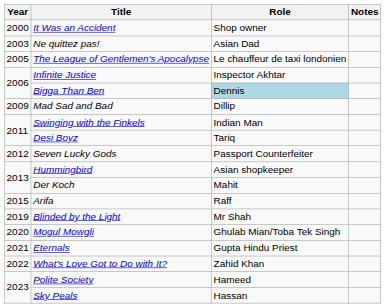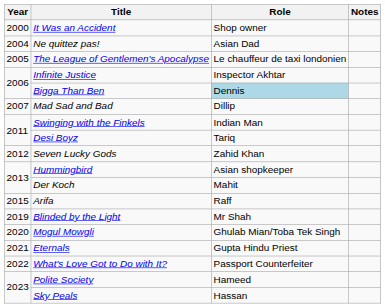Ne quittez pas! | Year: 2003 -> 2004
Mad Sad and Bad | Year: 2009 -> 2007
Seven Lucky Gods | Role: Passport Counterfeiter -> Zahid Khan
What's Love Got to Do with It? | Role: Zahid Khan -> Passport Counterfeiter
